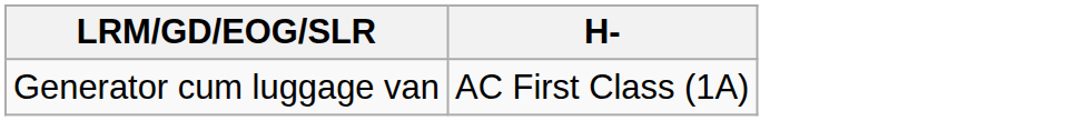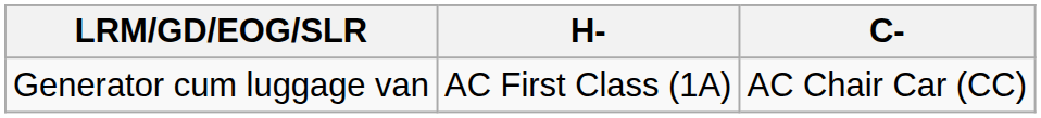+ column: C- | AC Chair Car (CC)
